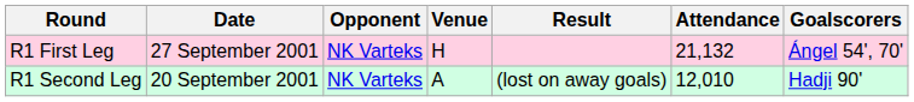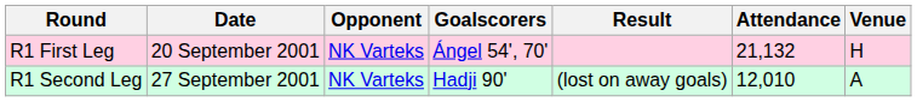columns swapped: Venue <-> Goalscorers
R1 First Leg | Date: 27 September 2001 -> 20 September 2001
R1 Second Leg | Date: 20 September 2001 -> 27 September 2001
